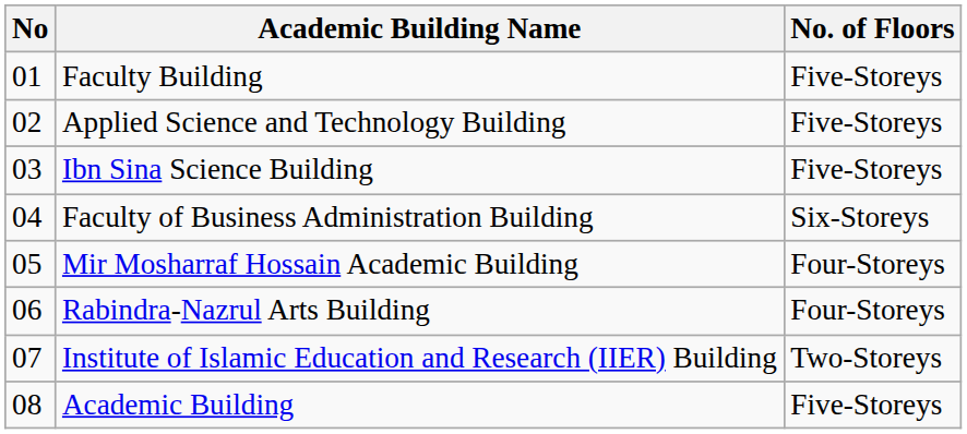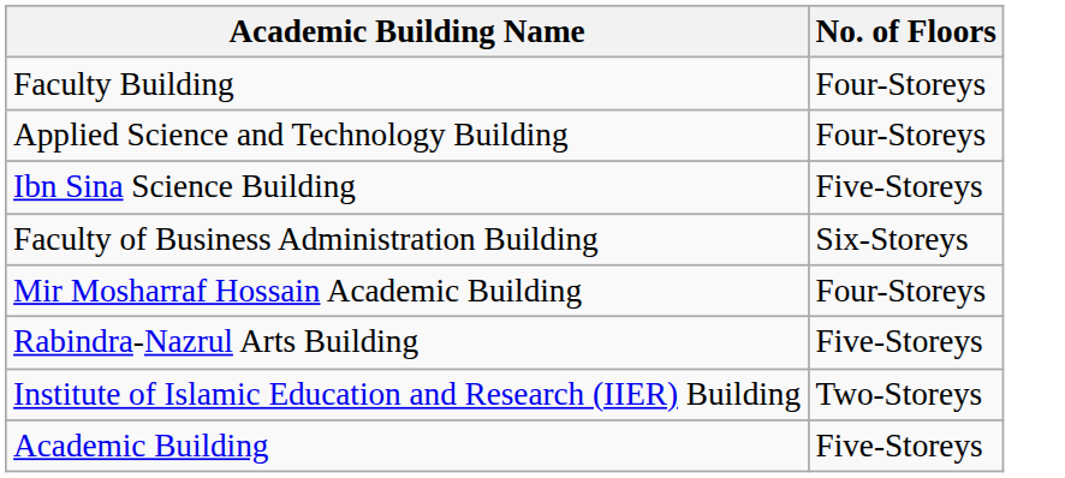- column: No | 01 | 02 | 03 | 04 | 05 | 06 | 07 | 08
Faculty Building | No. of Floors: Five-Storeys -> Four-Storeys
Applied Science and Technology Building | No. of Floors: Five-Storeys -> Four-Storeys
Rabindra-Nazrul Arts Building | No. of Floors: Four-Storeys -> Five-Storeys
